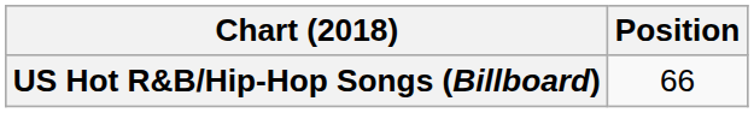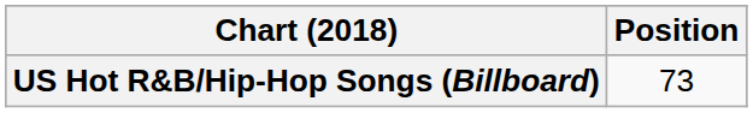US Hot R&B/Hip-Hop Songs (Billboard) | Position: 66 -> 73
